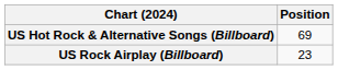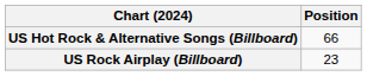US Hot Rock & Alternative Songs (Billboard) | Position: 69 -> 66
